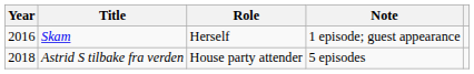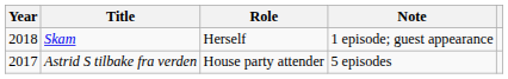Skam | Year: 2016 -> 2018
Astrid S tilbake fra verden | Year: 2018 -> 2017
